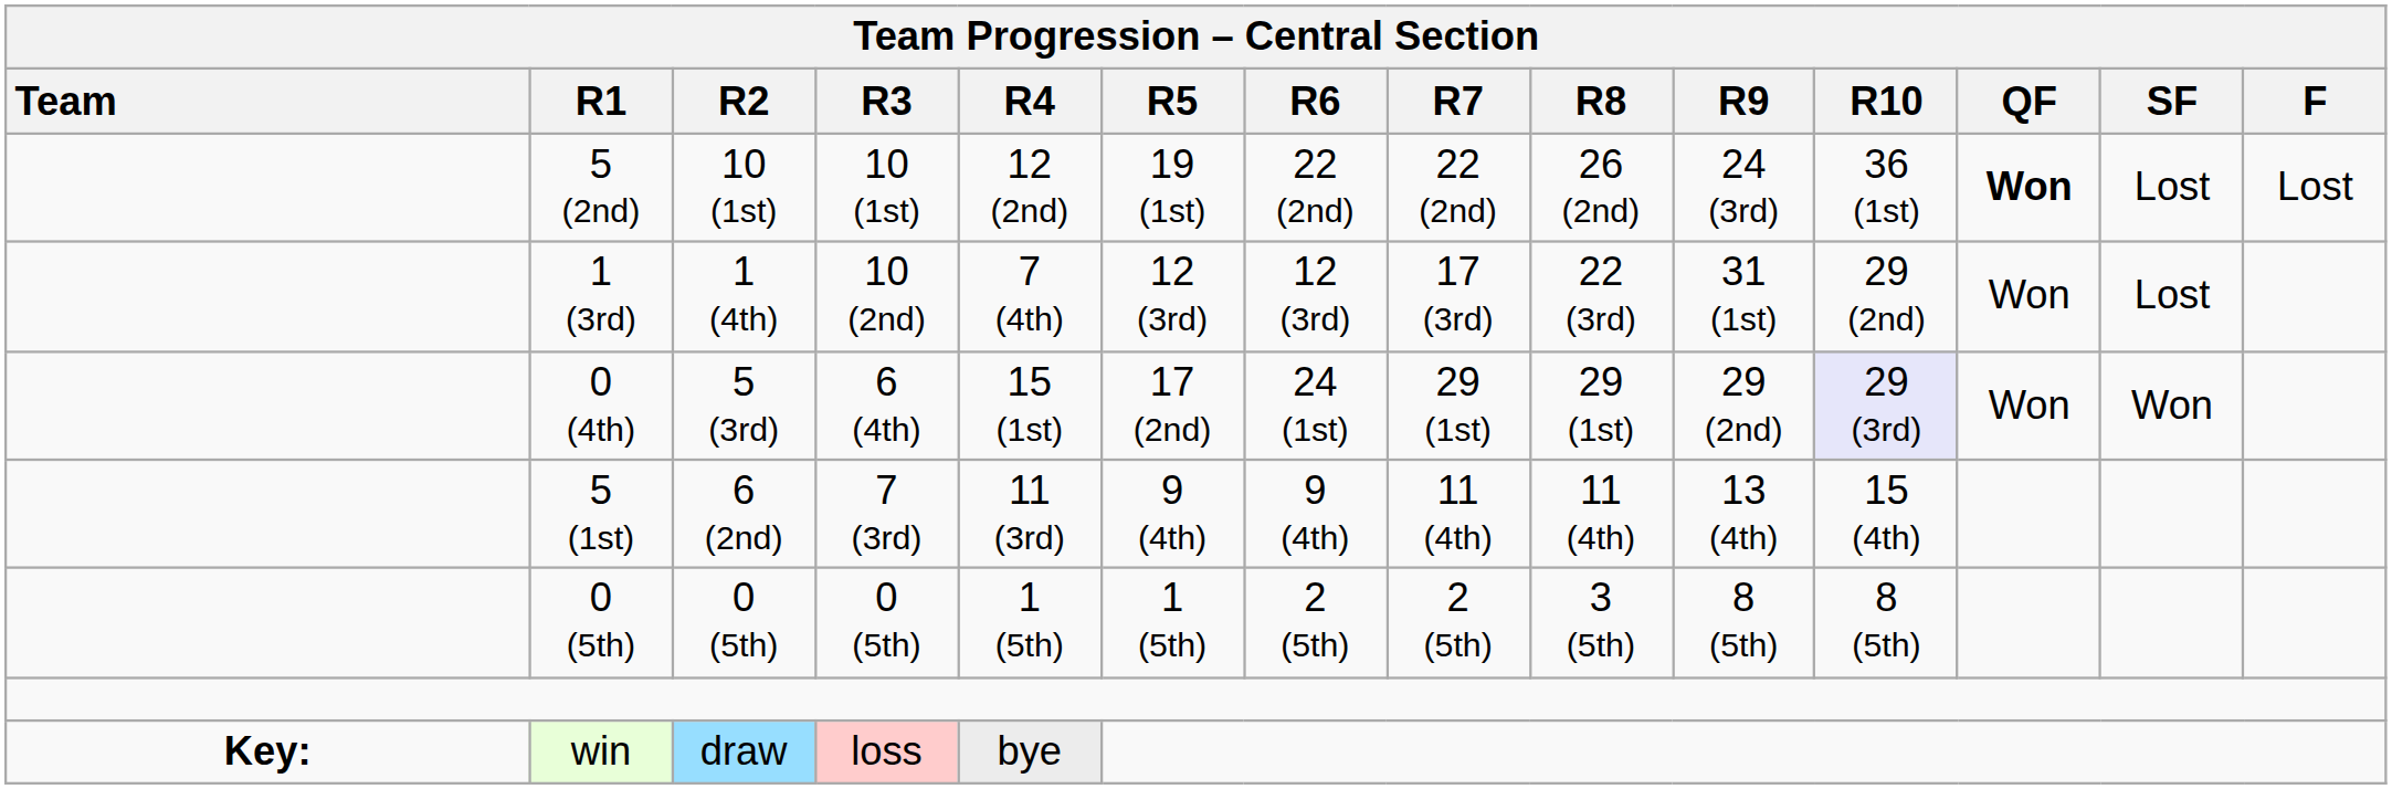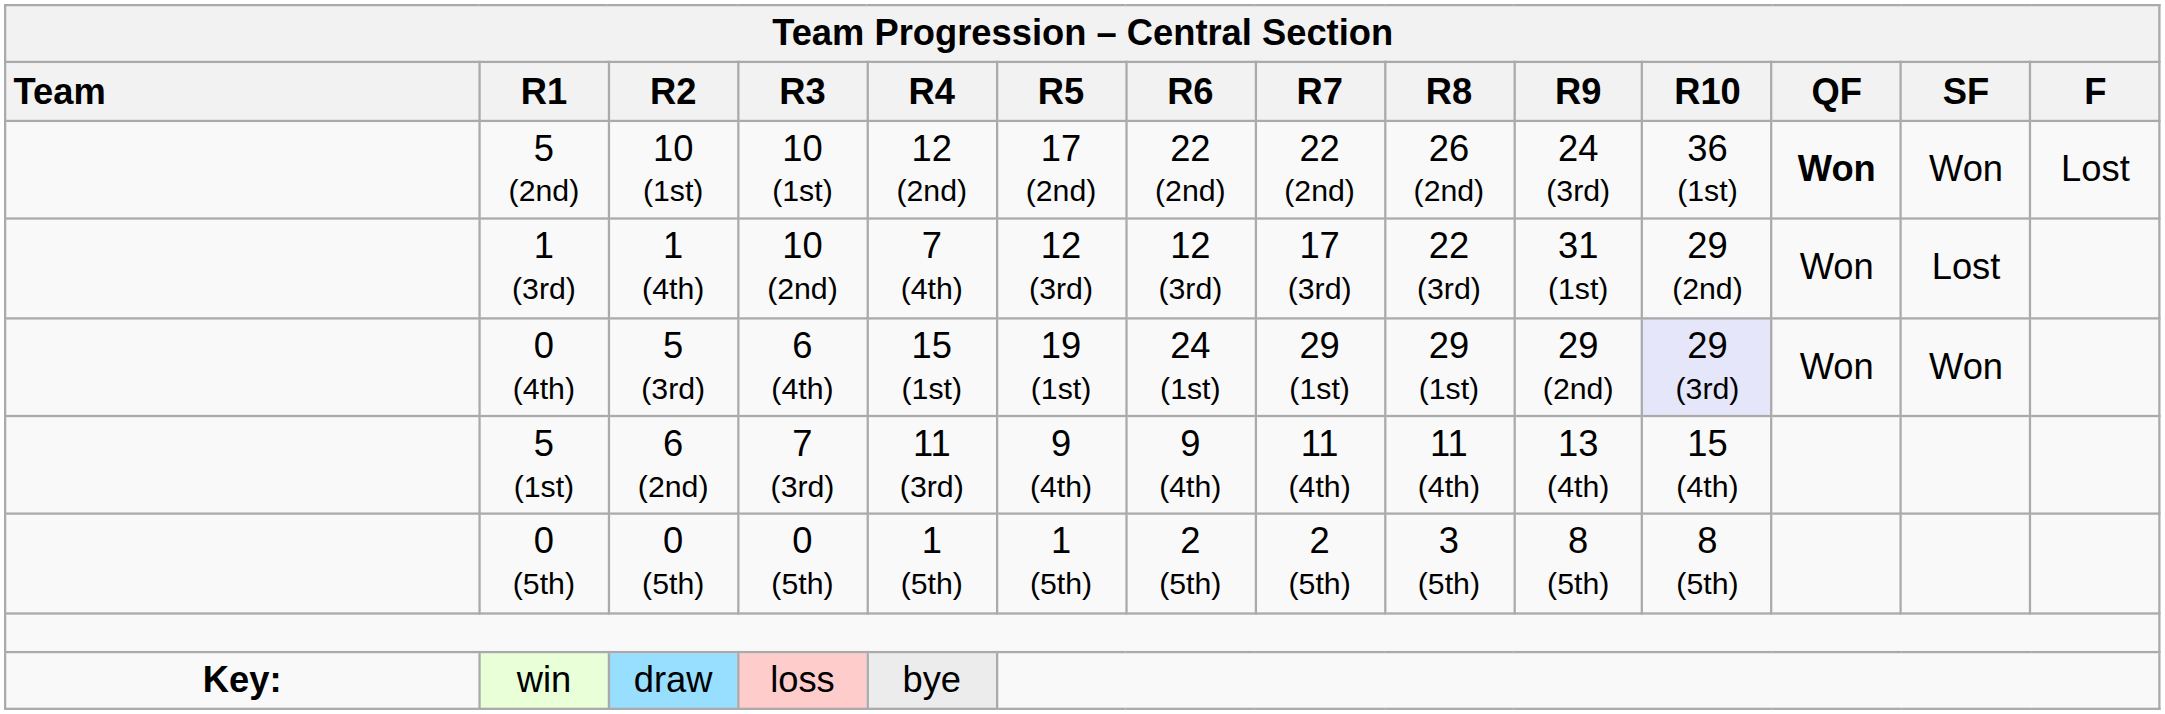5 (2nd) | Team Progression – Central Section / R5: 19 (1st) -> 17 (2nd)
5 (2nd) | Team Progression – Central Section / SF: Lost -> Won
0 (4th) | Team Progression – Central Section / R5: 17 (2nd) -> 19 (1st)
